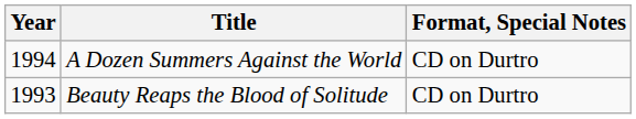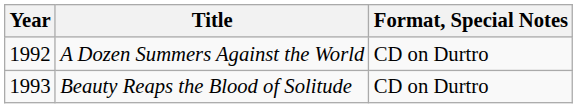A Dozen Summers Against the World | Year: 1994 -> 1992
